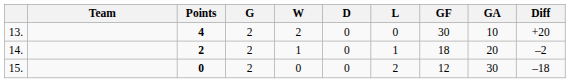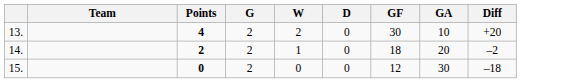- column: L | 0 | 1 | 2
